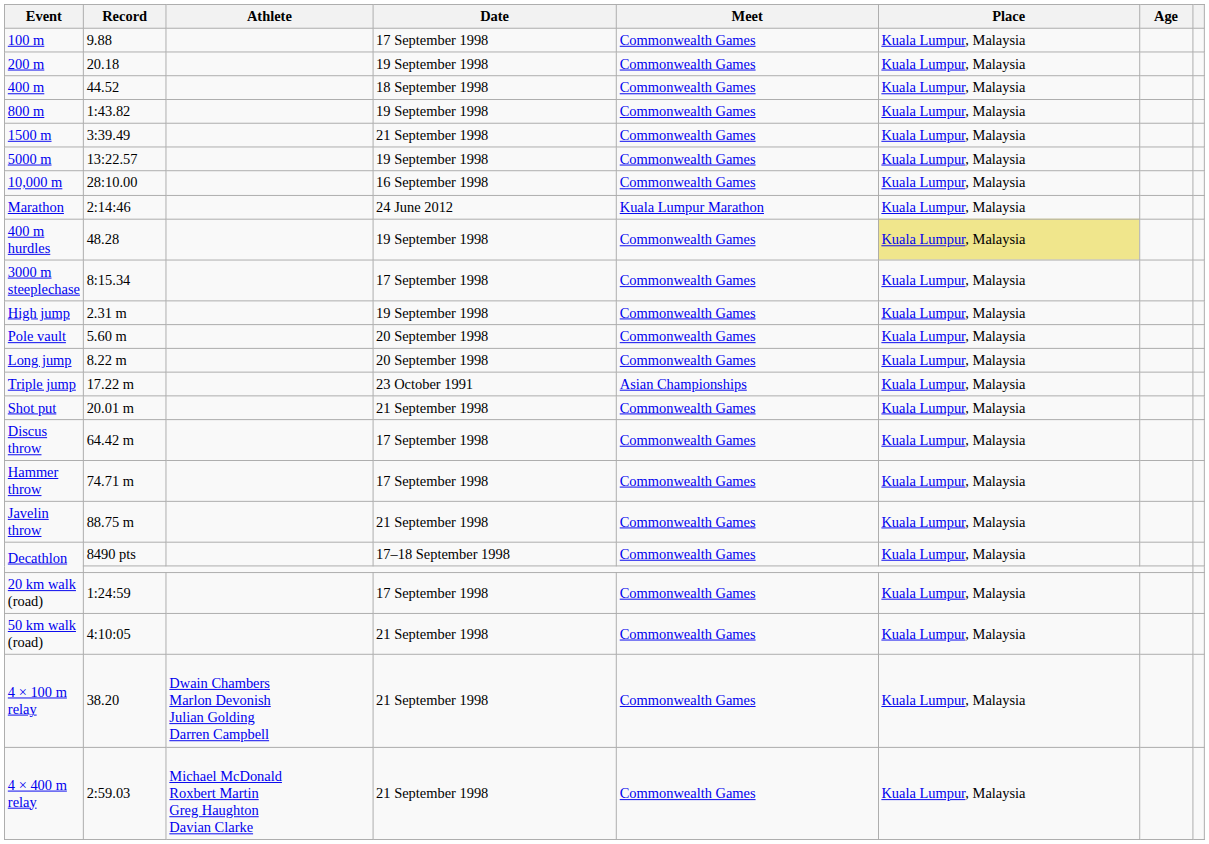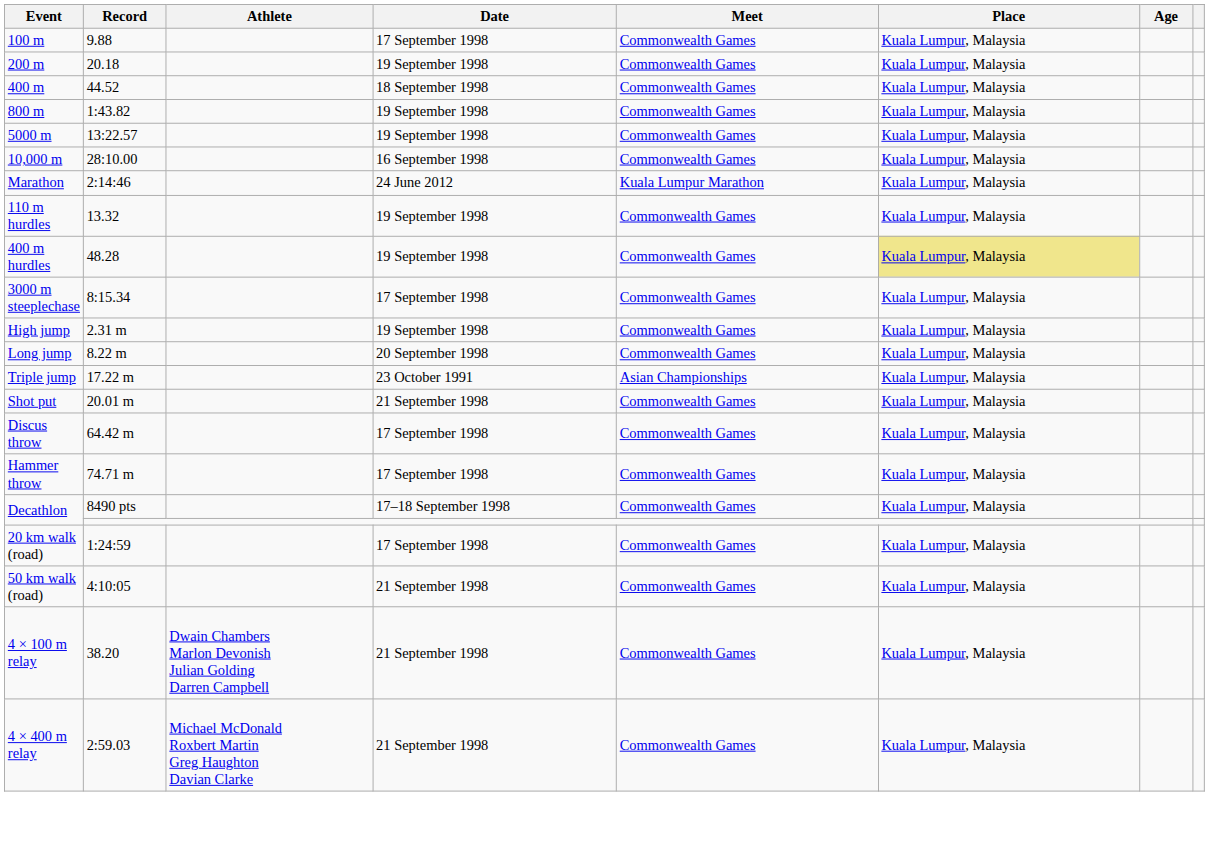- row: 1500 m | 3:39.49 | 21 September 1998 | Commonwealth Games | Kuala Lumpur, Malaysia
+ row: 110 m hurdles | 13.32 | 19 September 1998 | Commonwealth Games | Kuala Lumpur, Malaysia
- row: Pole vault | 5.60 m | 20 September 1998 | Commonwealth Games | Kuala Lumpur, Malaysia
- row: Javelin throw | 88.75 m | 21 September 1998 | Commonwealth Games | Kuala Lumpur, Malaysia
